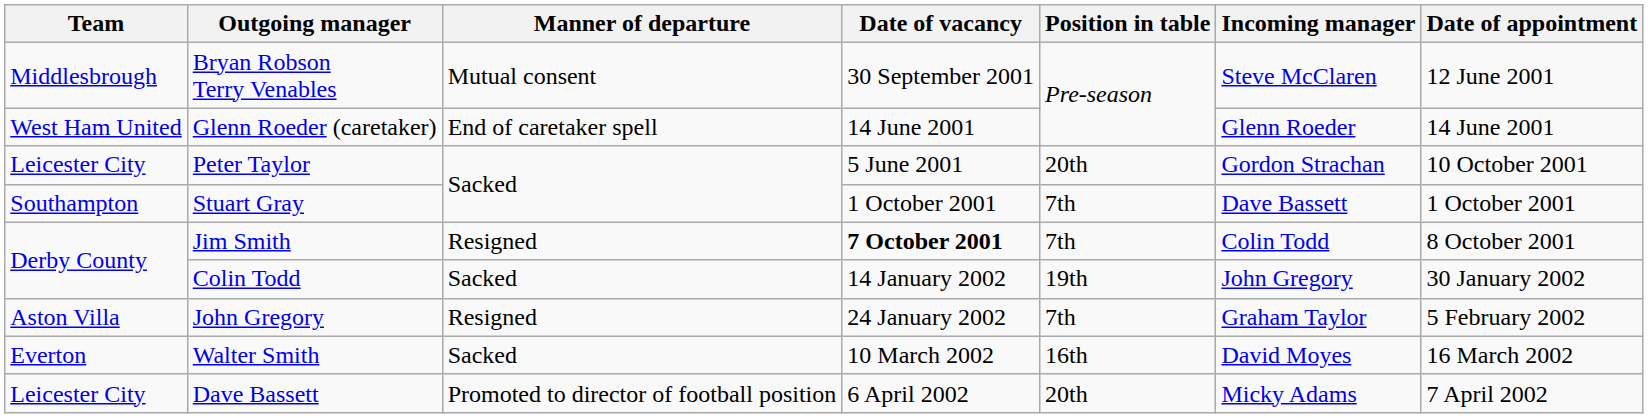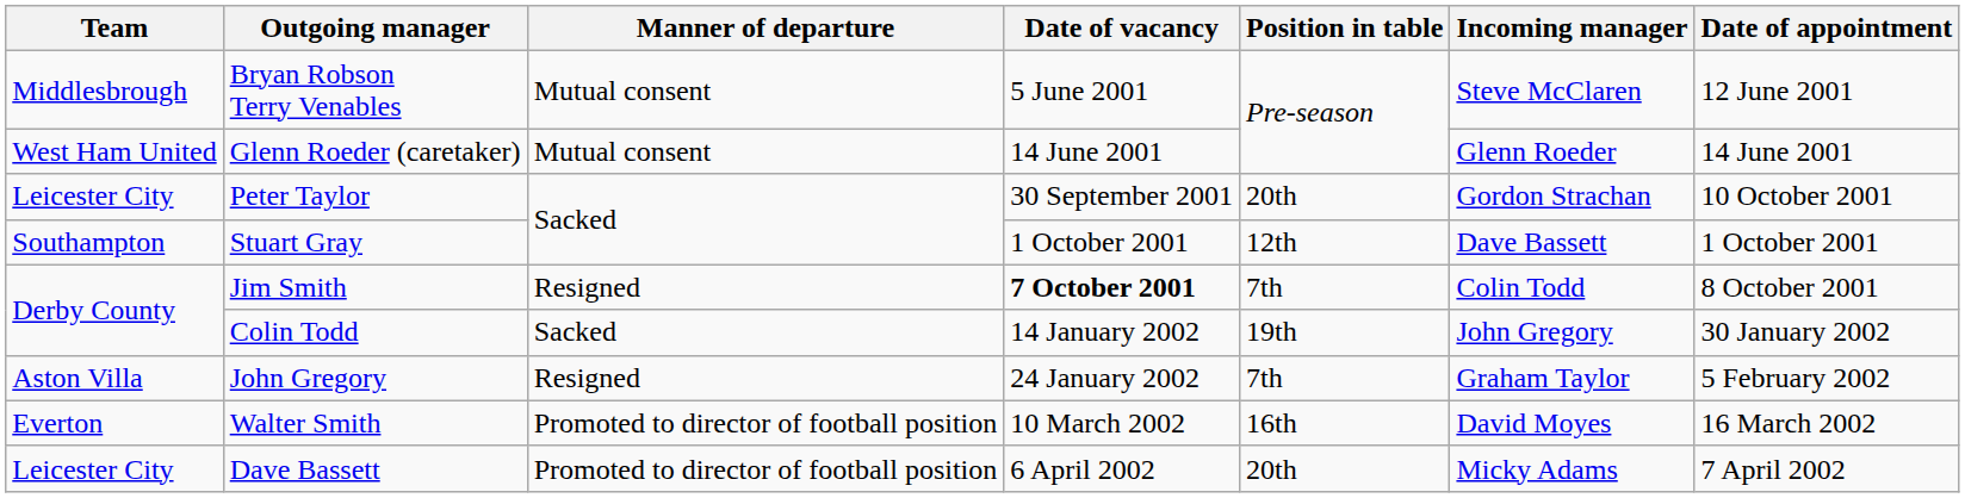Bryan Robson Terry Venables | Date of vacancy: 30 September 2001 -> 5 June 2001
Glenn Roeder (caretaker) | Manner of departure: End of caretaker spell -> Mutual consent
Peter Taylor | Date of vacancy: 5 June 2001 -> 30 September 2001
Stuart Gray | Position in table: 7th -> 12th
Walter Smith | Manner of departure: Sacked -> Promoted to director of football position
